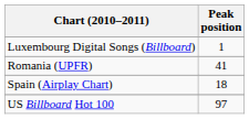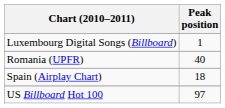Romania (UPFR) | Peak position: 41 -> 40
